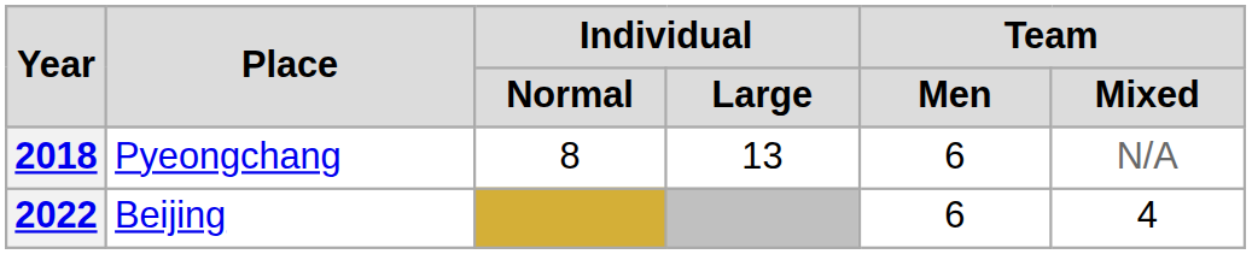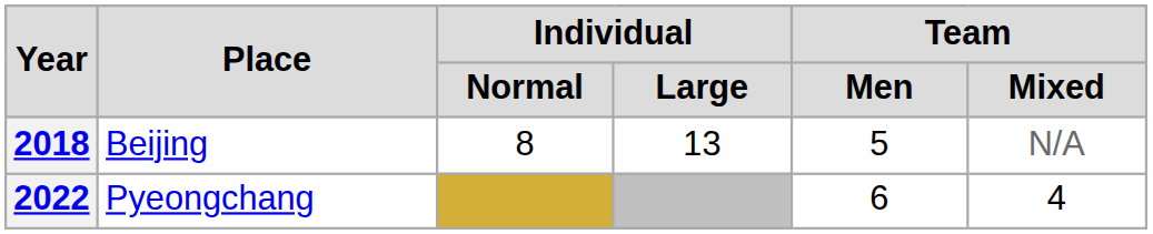2018 | Place: Pyeongchang -> Beijing
2018 | Team / Men: 6 -> 5
2022 | Place: Beijing -> Pyeongchang
